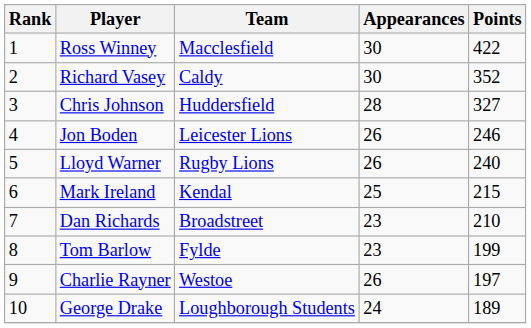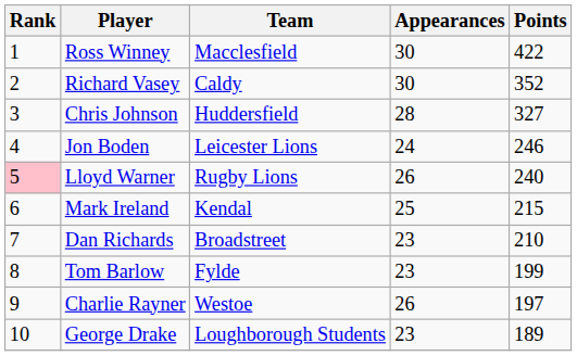Jon Boden | Appearances: 26 -> 24
Lloyd Warner | Rank: no background -> pink background
George Drake | Appearances: 24 -> 23
